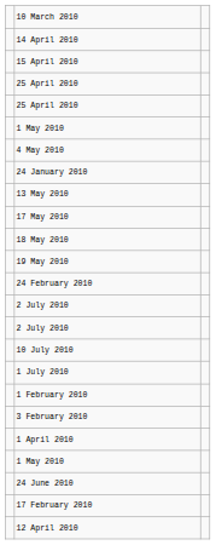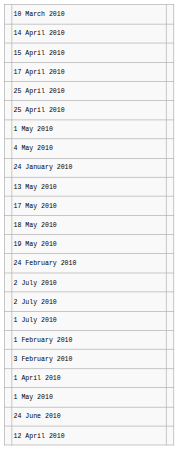+ row: 17 April 2010
- row: 10 July 2010
- row: 17 February 2010
